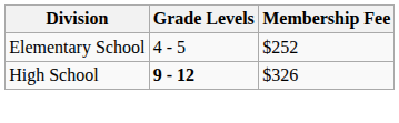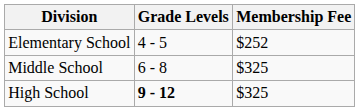+ row: Middle School | 6 - 8 | $325
High School | Membership Fee: $326 -> $325
